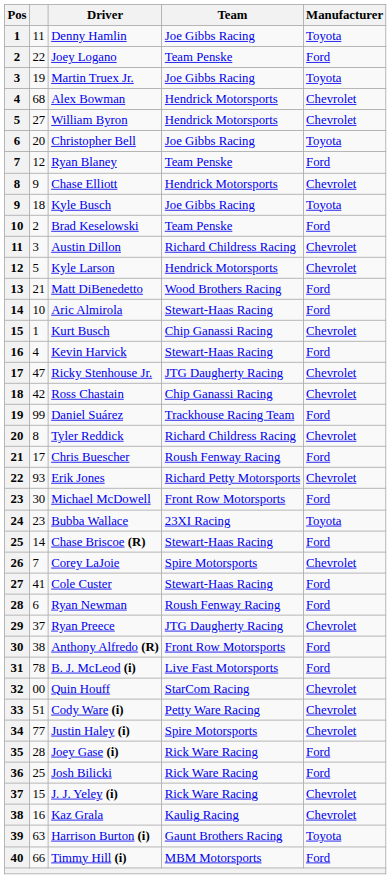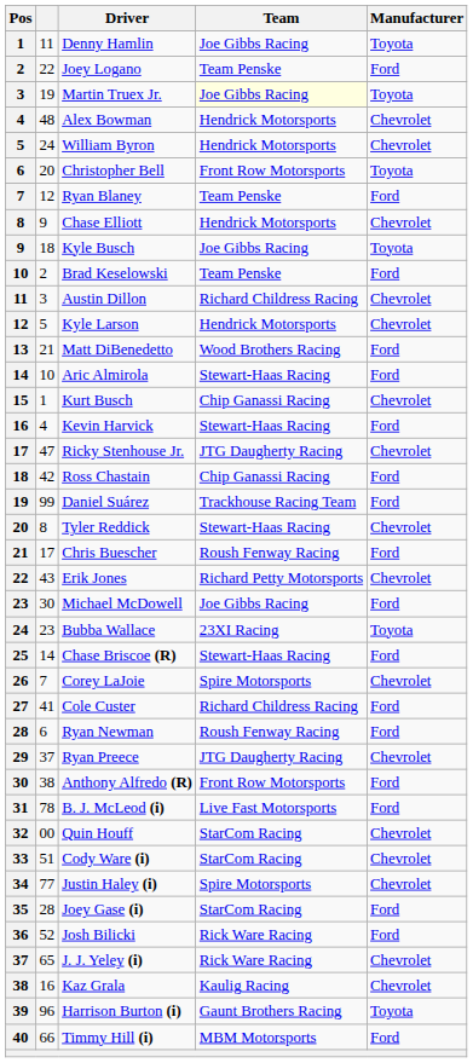Martin Truex Jr. | Team: no background -> lightyellow background
Alex Bowman | column 2: 68 -> 48
William Byron | column 2: 27 -> 24
Christopher Bell | Team: Joe Gibbs Racing -> Front Row Motorsports
Ross Chastain | Manufacturer: Chevrolet -> Ford
Tyler Reddick | Team: Richard Childress Racing -> Stewart-Haas Racing
Erik Jones | column 2: 93 -> 43
Michael McDowell | Team: Front Row Motorsports -> Joe Gibbs Racing
Cole Custer | Team: Stewart-Haas Racing -> Richard Childress Racing
Cody Ware (i) | Team: Petty Ware Racing -> StarCom Racing
Joey Gase (i) | Team: Rick Ware Racing -> StarCom Racing
Josh Bilicki | column 2: 25 -> 52
J. J. Yeley (i) | column 2: 15 -> 65
Harrison Burton (i) | column 2: 63 -> 96
